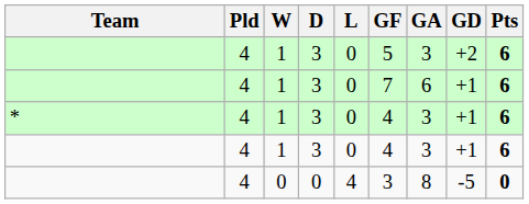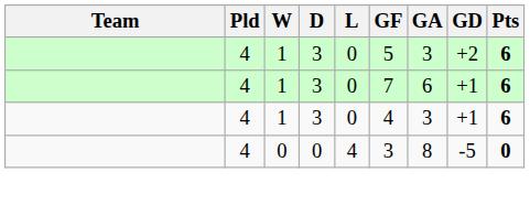- row: * | 4 | 1 | 3 | 0 | 4 | 3 | +1 | 6
